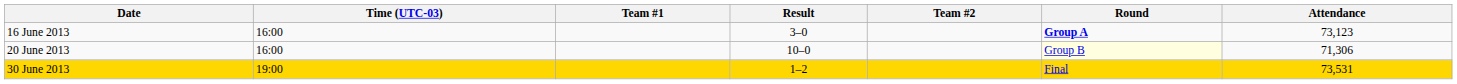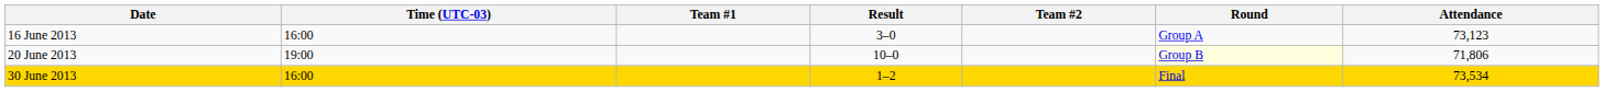16 June 2013 | Round: bold -> normal
20 June 2013 | Time (UTC-03): 16:00 -> 19:00
20 June 2013 | Attendance: 71,306 -> 71,806
30 June 2013 | Time (UTC-03): 19:00 -> 16:00
30 June 2013 | Attendance: 73,531 -> 73,534
